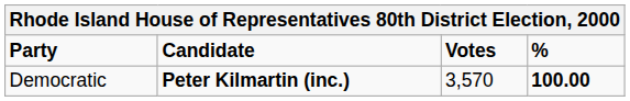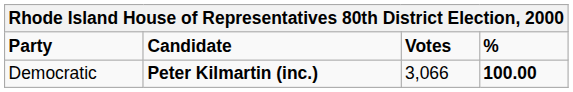Democratic | Votes: 3,570 -> 3,066
